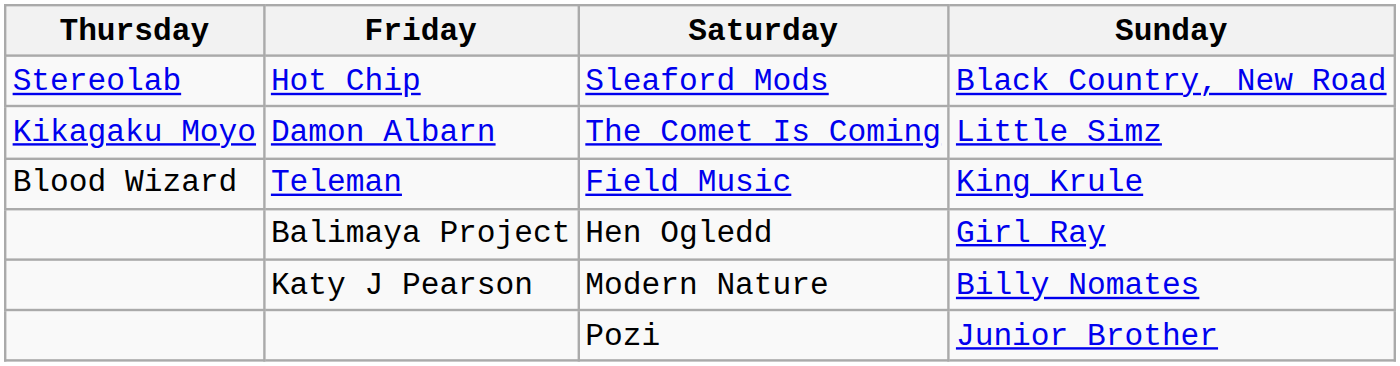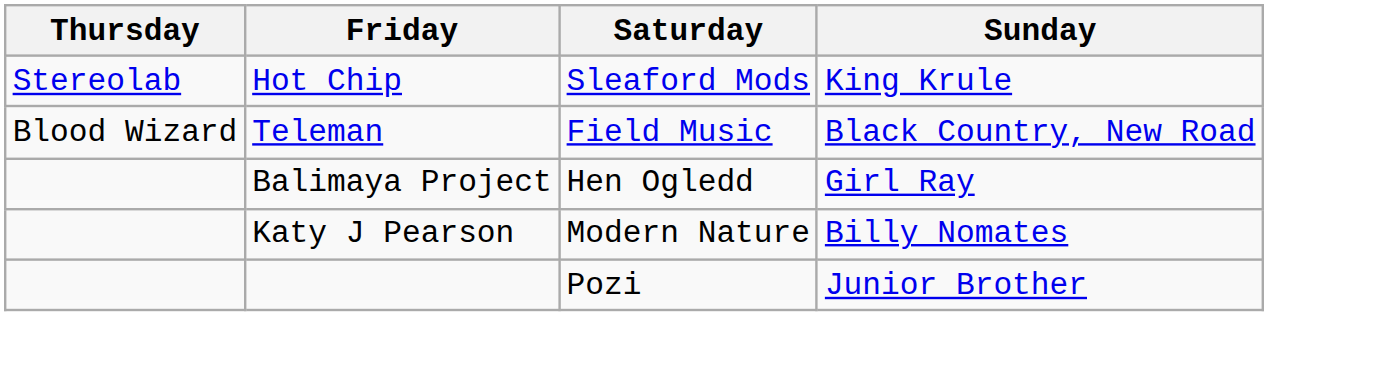Hot Chip | Sunday: Black Country, New Road -> King Krule
- row: Kikagaku Moyo | Damon Albarn | The Comet Is Coming | Little Simz
Teleman | Sunday: King Krule -> Black Country, New Road
